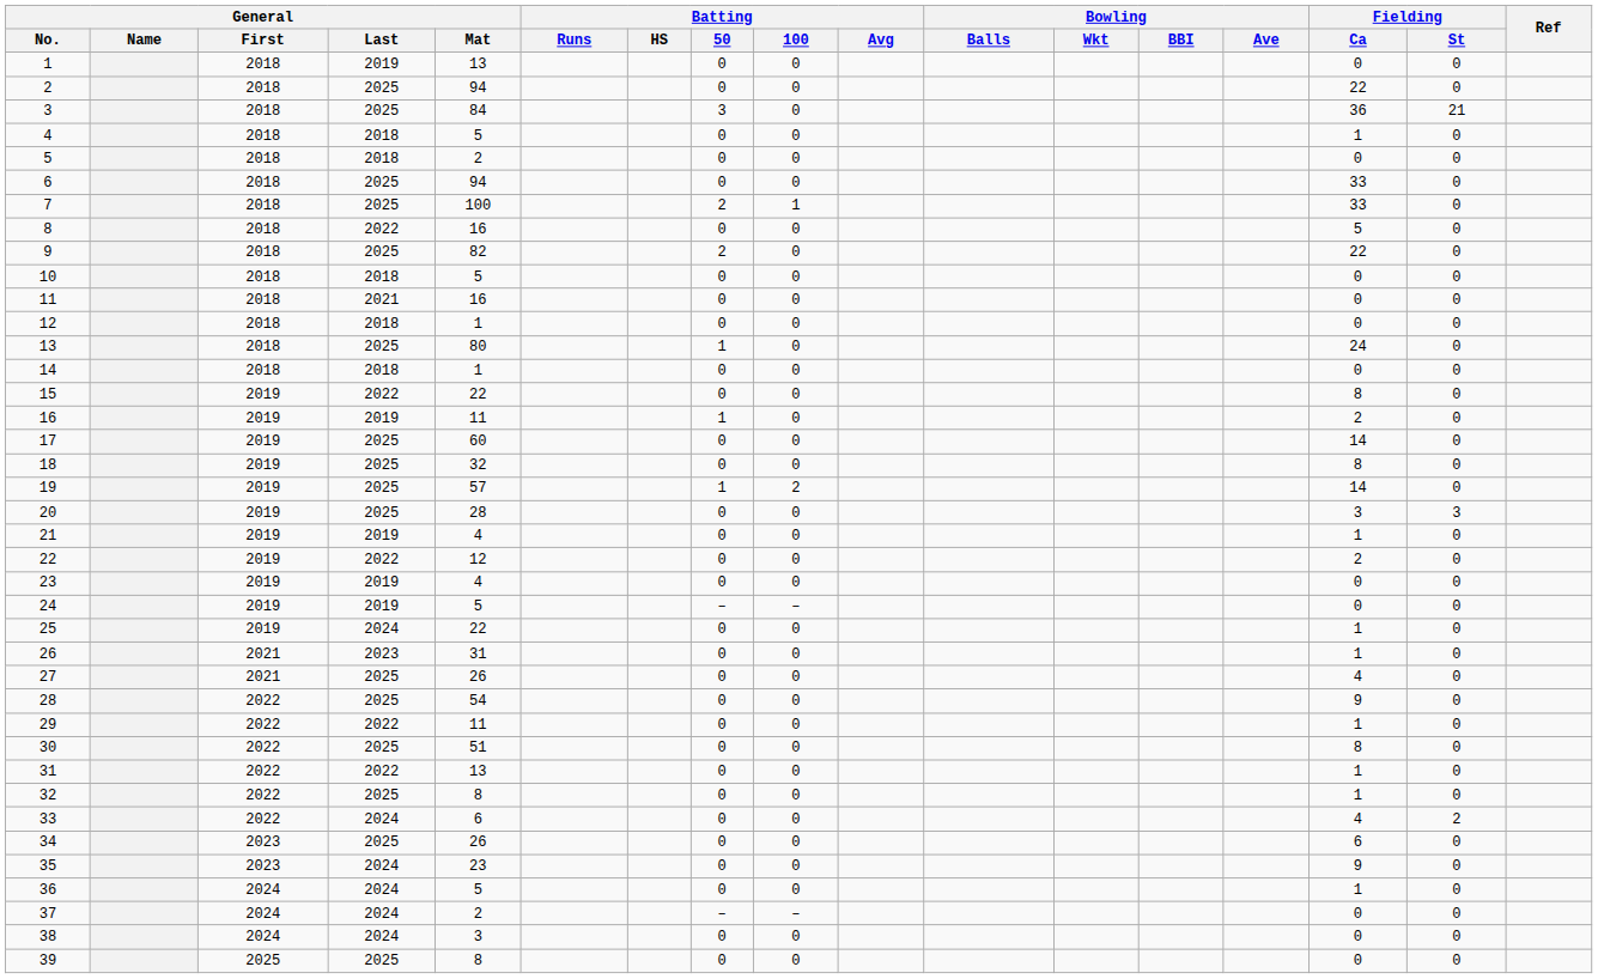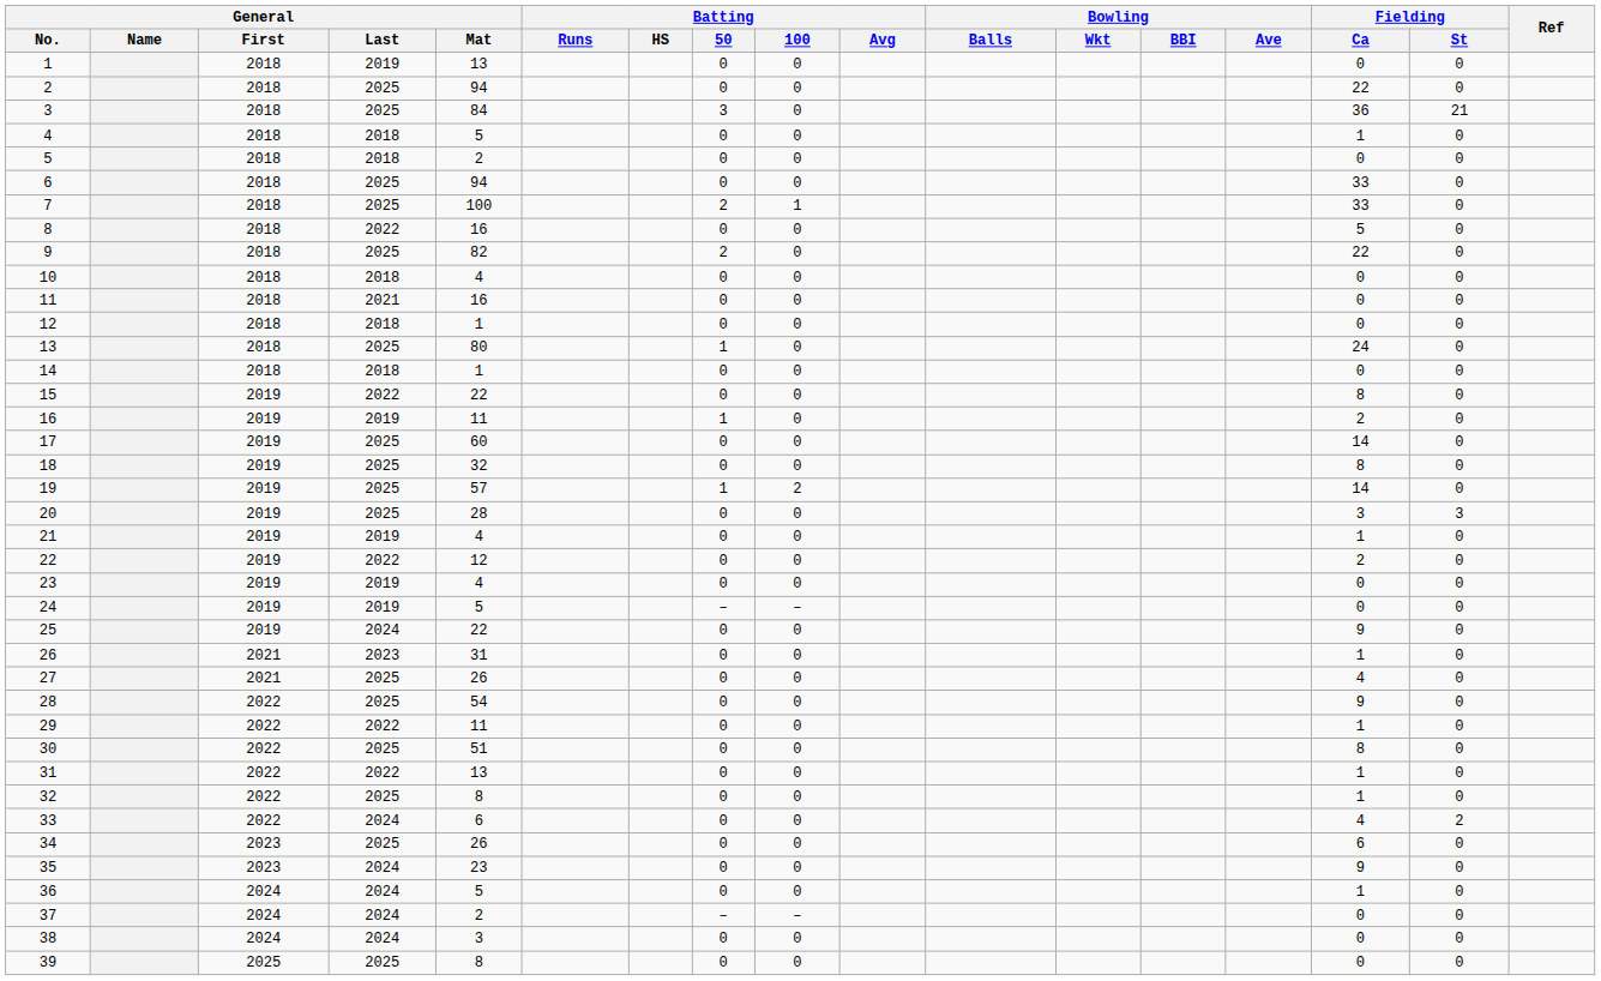10 | General / Mat: 5 -> 4
25 | Fielding / Ca: 1 -> 9
